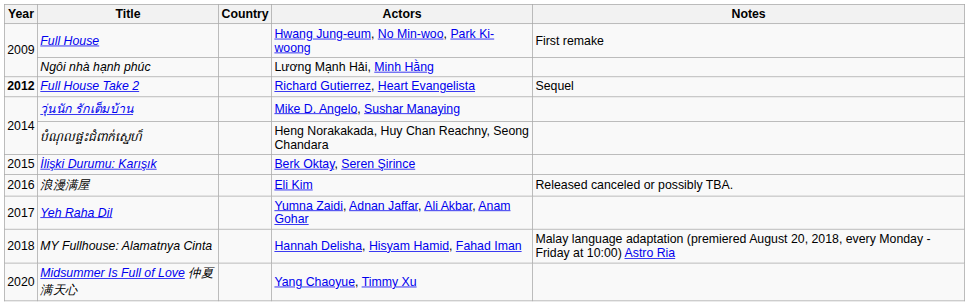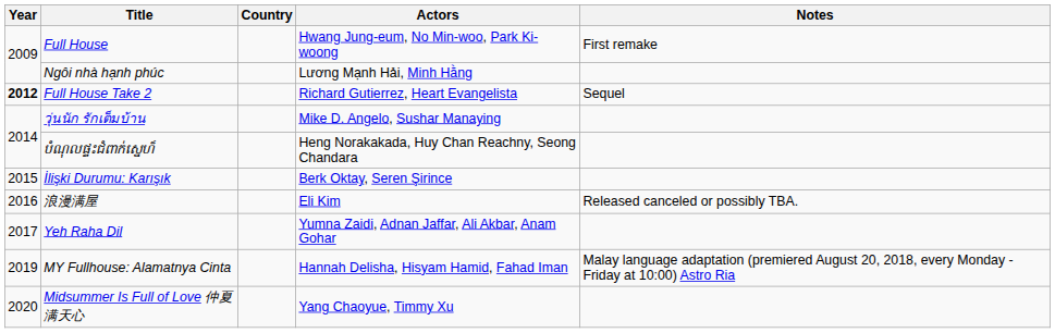MY Fullhouse: Alamatnya Cinta | Year: 2018 -> 2019
